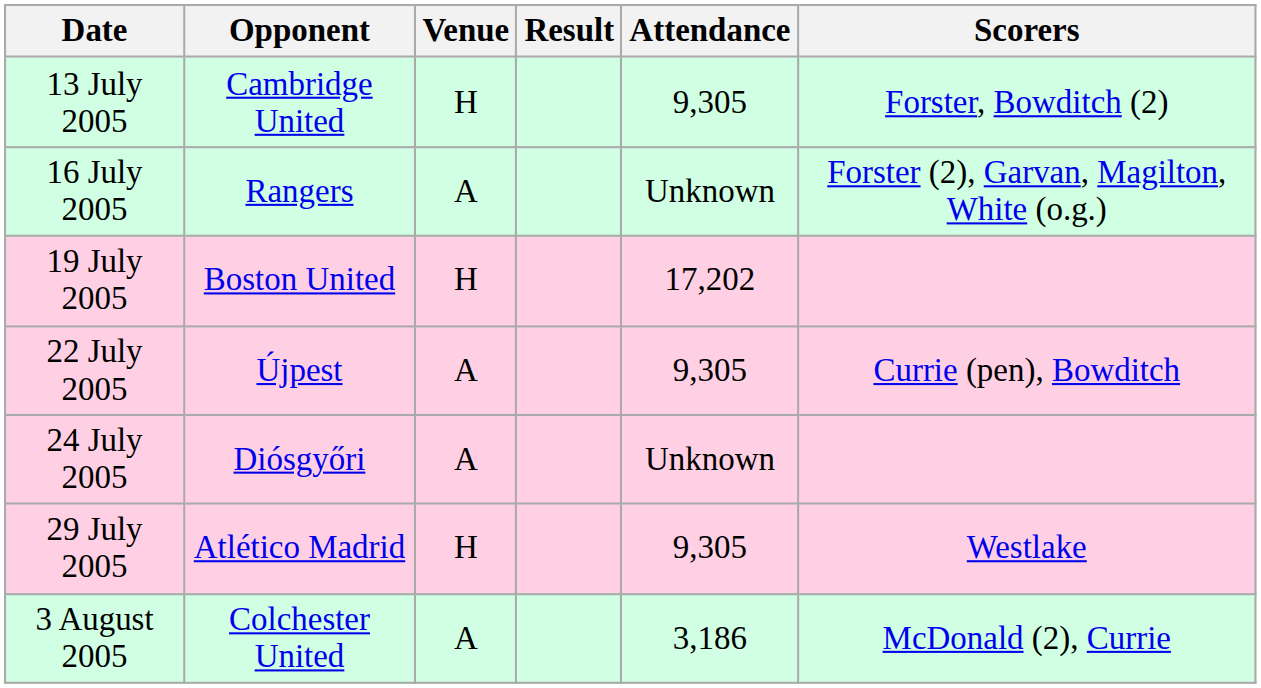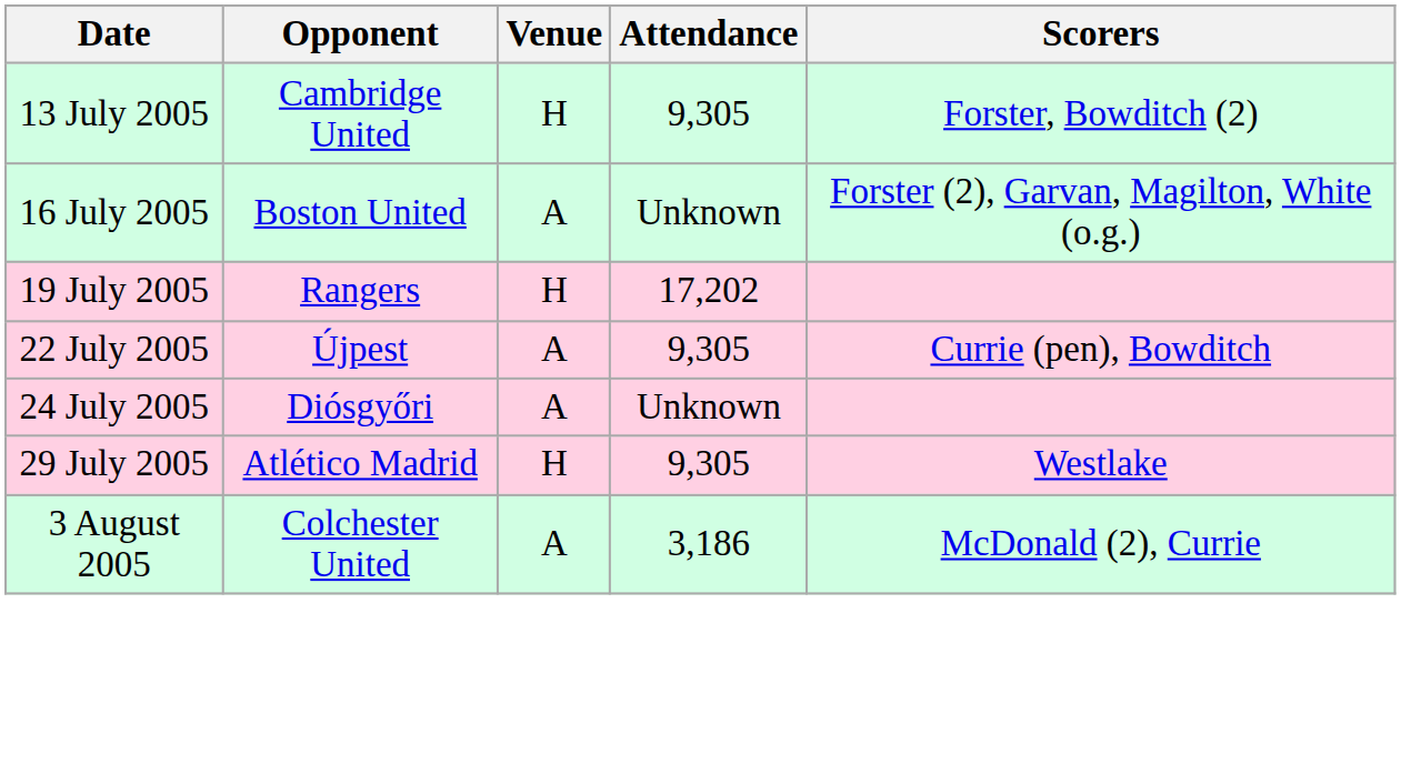- column: Result
16 July 2005 | Opponent: Rangers -> Boston United
19 July 2005 | Opponent: Boston United -> Rangers
